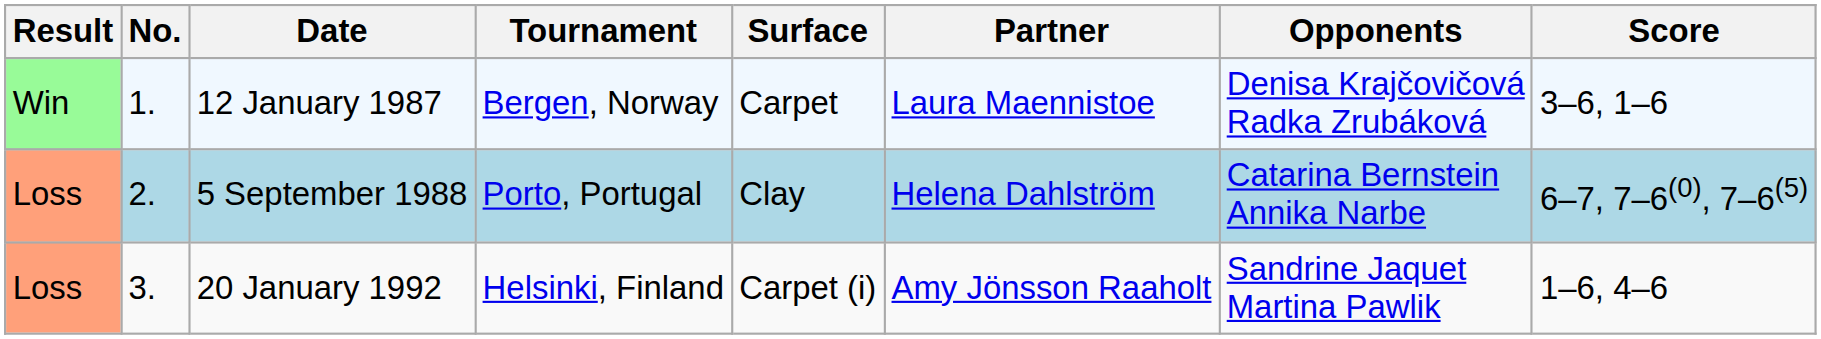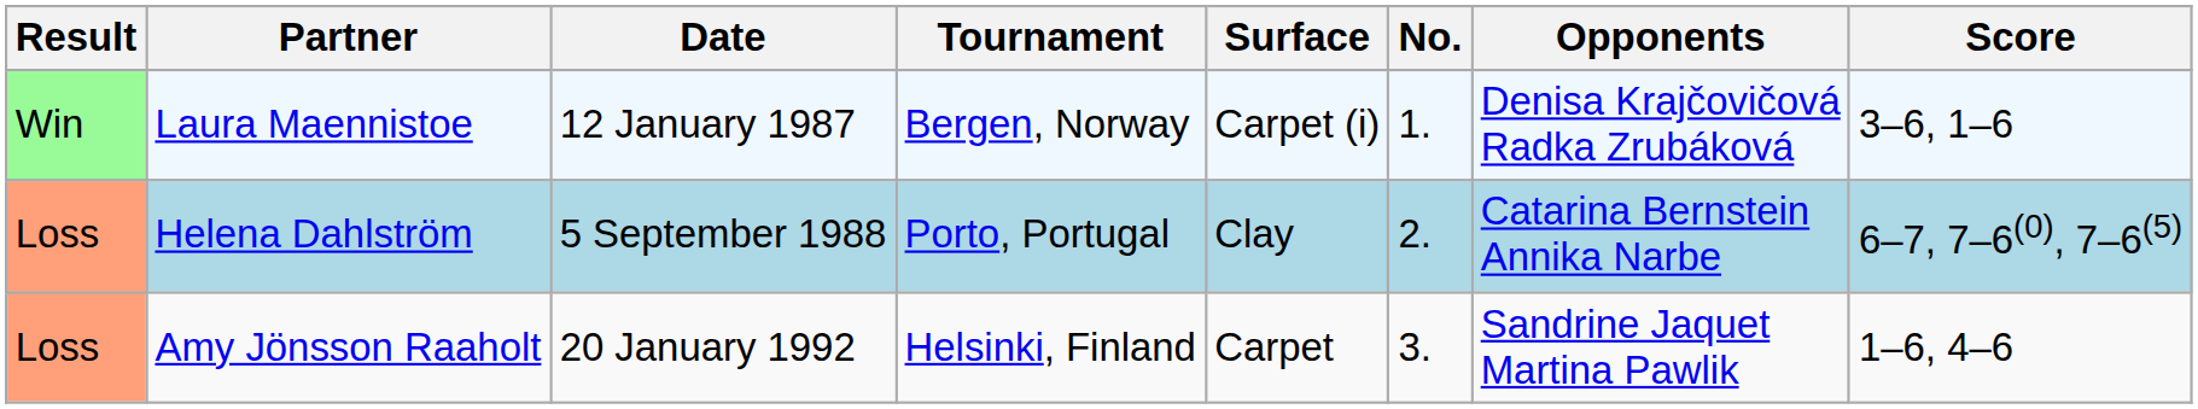columns swapped: No. <-> Partner
12 January 1987 | Surface: Carpet -> Carpet (i)
20 January 1992 | Surface: Carpet (i) -> Carpet
